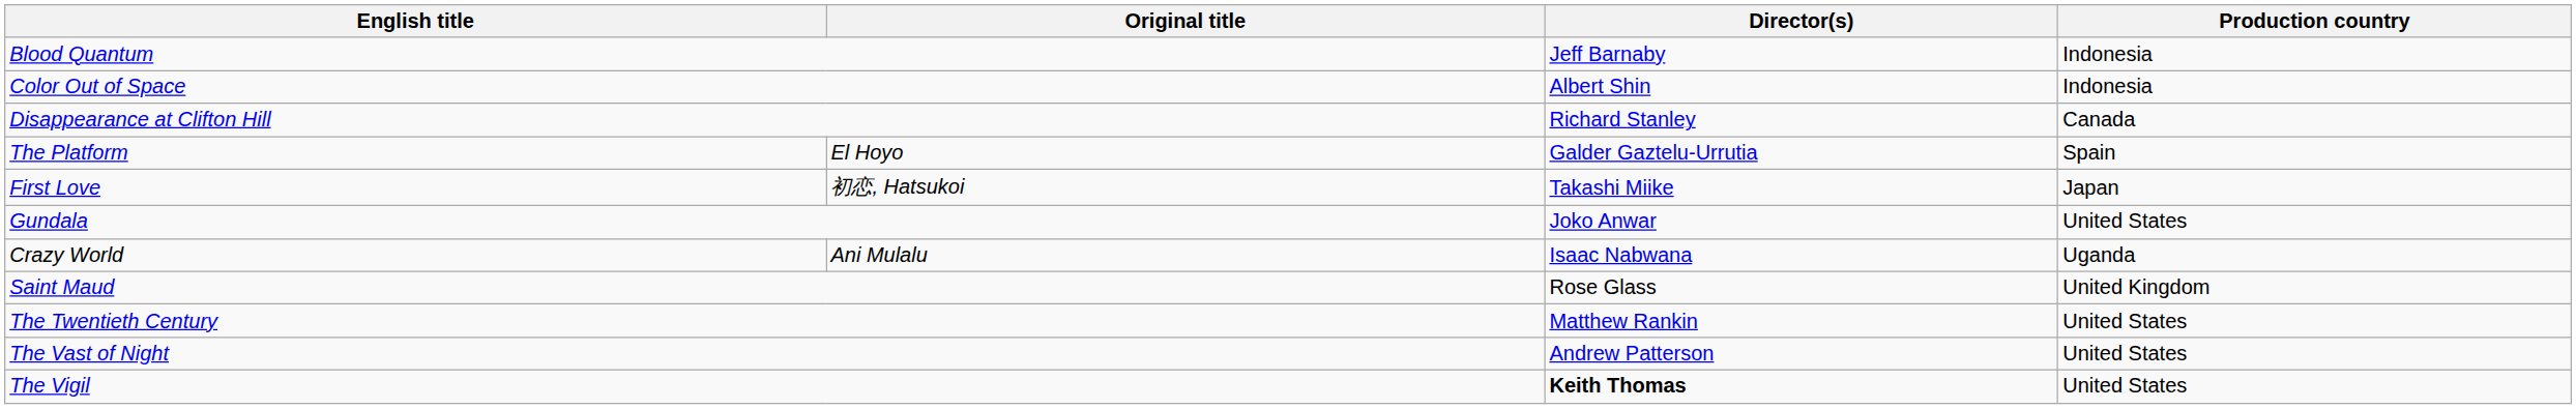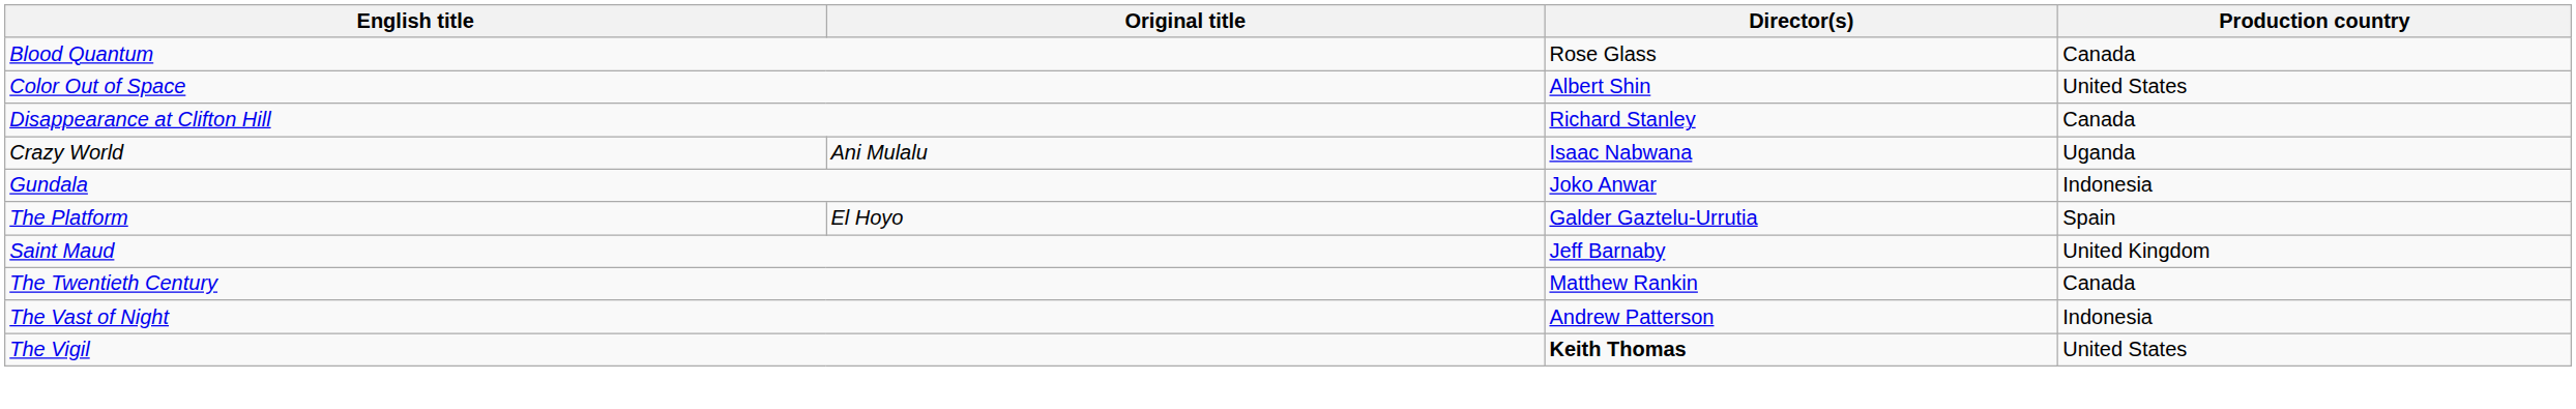Blood Quantum | Director(s): Jeff Barnaby -> Rose Glass
Blood Quantum | Production country: Indonesia -> Canada
Color Out of Space | Production country: Indonesia -> United States
rows swapped: Crazy World <-> The Platform
- row: First Love | 初恋, Hatsukoi | Takashi Miike | Japan
Gundala | Production country: United States -> Indonesia
Saint Maud | Director(s): Rose Glass -> Jeff Barnaby
The Twentieth Century | Production country: United States -> Canada
The Vast of Night | Production country: United States -> Indonesia
